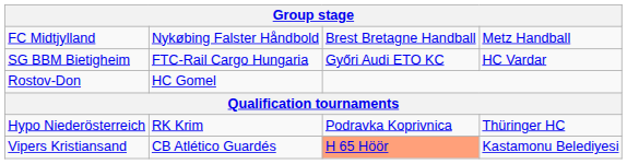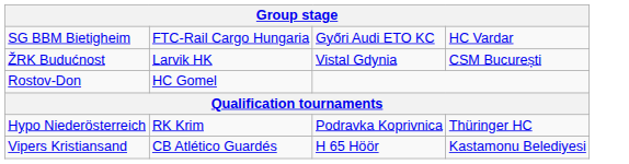- row: FC Midtjylland | Nykøbing Falster Håndbold | Brest Bretagne Handball | Metz Handball
+ row: ŽRK Budućnost | Larvik HK | Vistal Gdynia | CSM București
Vipers Kristiansand | column 3: lightsalmon background -> no background
